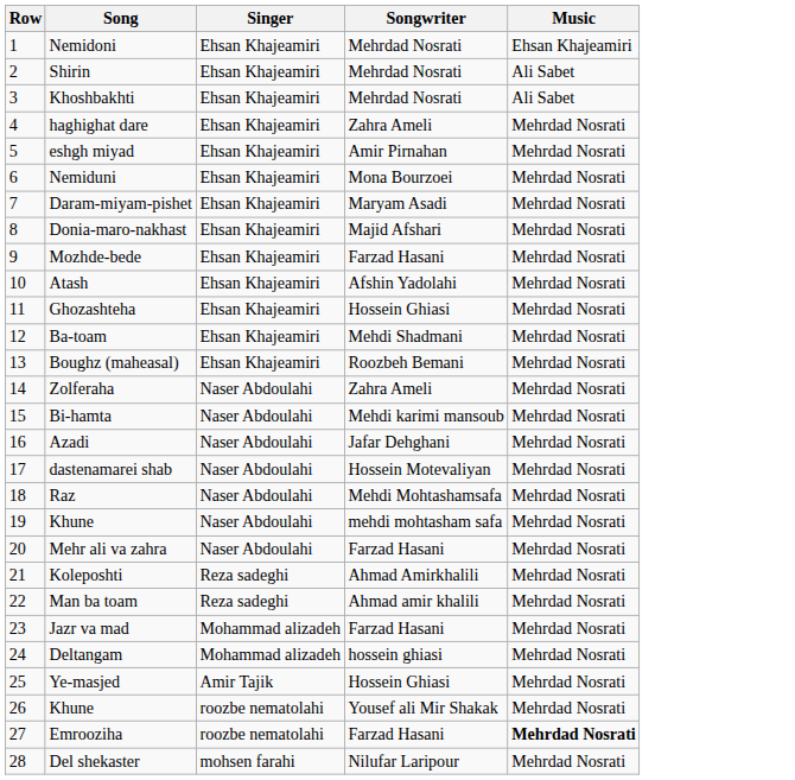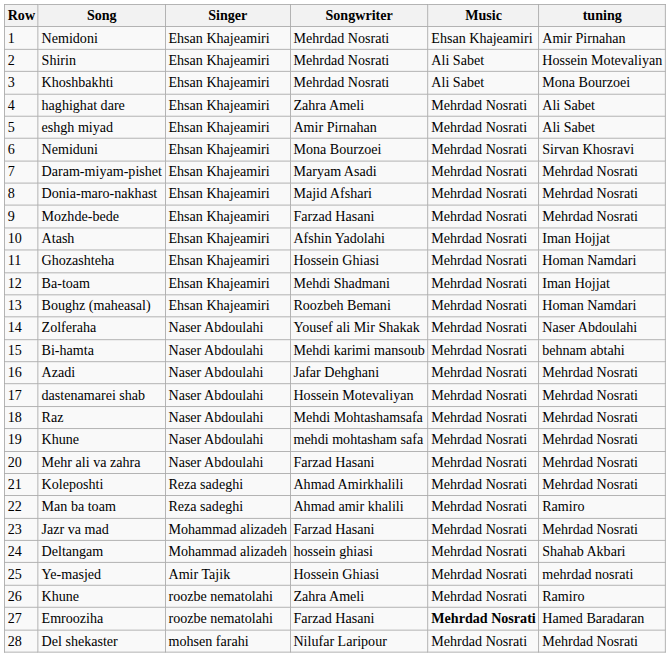+ column: tuning | Amir Pirnahan | Hossein Motevaliyan | Mona Bourzoei | Ali Sabet | Ali Sabet | Sirvan Khosravi | Mehrdad Nosrati | Mehrdad Nosrati | Mehrdad Nosrati | Iman Hojjat | Homan Namdari | Iman Hojjat | Homan Namdari | Naser Abdoulahi | behnam abtahi | Mehrdad Nosrati | Mehrdad Nosrati | Mehrdad Nosrati | Mehrdad Nosrati | Mehrdad Nosrati | Mehrdad Nosrati | Ramiro | Mehrdad Nosrati | Shahab Akbari | mehrdad nosrati | Ramiro | Hamed Baradaran | Mehrdad Nosrati
Zolferaha | Songwriter: Zahra Ameli -> Yousef ali Mir Shakak
26 / Khune | Songwriter: Yousef ali Mir Shakak -> Zahra Ameli
